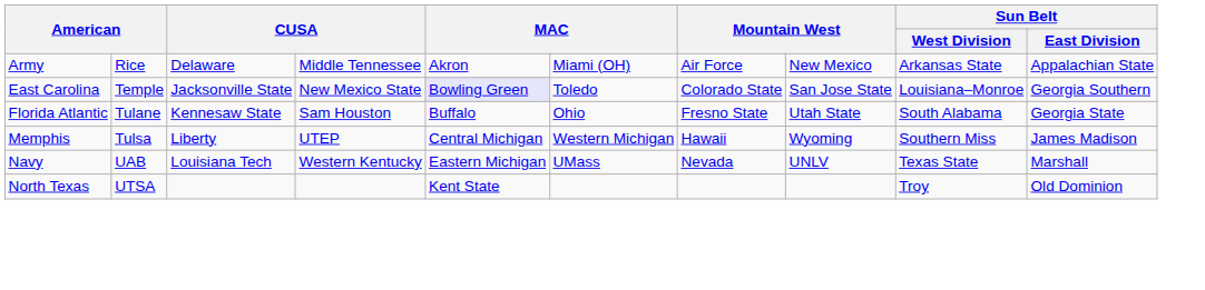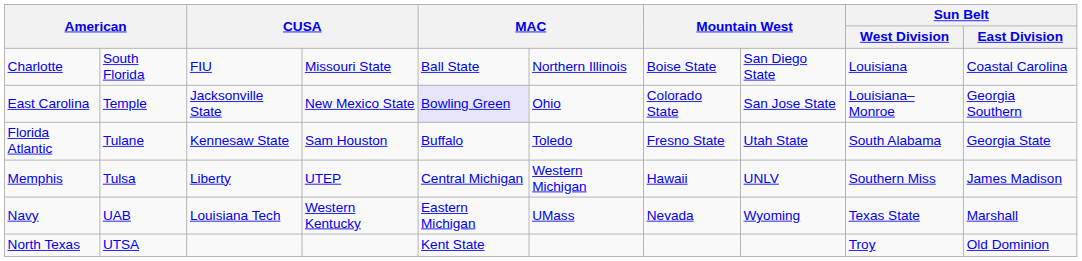- row: Army | Rice | Delaware | Middle Tennessee | Akron | Miami (OH) | Air Force | New Mexico | Arkansas State | Appalachian State
+ row: Charlotte | South Florida | FIU | Missouri State | Ball State | Northern Illinois | Boise State | San Diego State | Louisiana | Coastal Carolina
East Carolina | column 6: Toledo -> Ohio
Florida Atlantic | column 6: Ohio -> Toledo
Memphis | column 8: Wyoming -> UNLV
Navy | column 8: UNLV -> Wyoming
